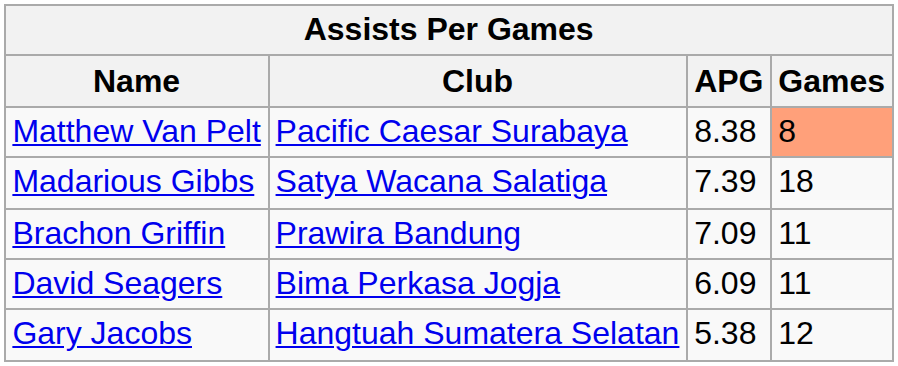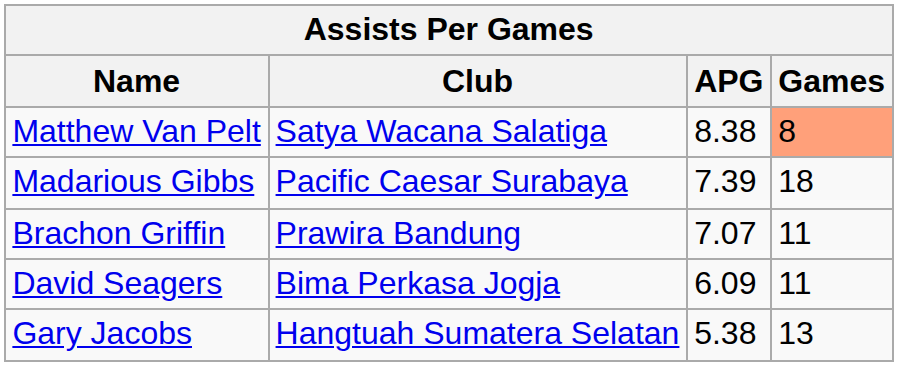Matthew Van Pelt | Club: Pacific Caesar Surabaya -> Satya Wacana Salatiga
Madarious Gibbs | Club: Satya Wacana Salatiga -> Pacific Caesar Surabaya
Brachon Griffin | APG: 7.09 -> 7.07
Gary Jacobs | Games: 12 -> 13
